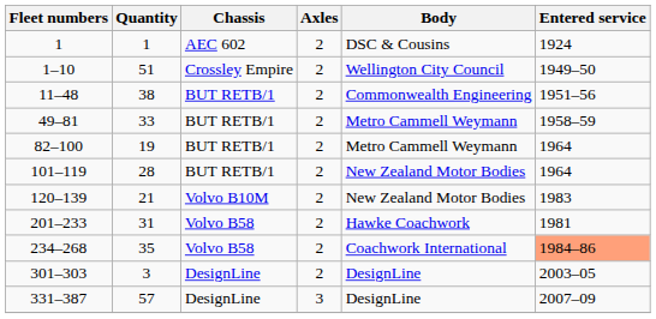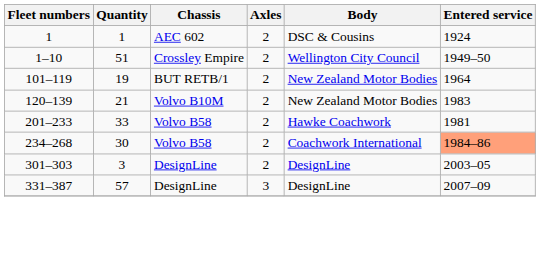- row: 11–48 | 38 | BUT RETB/1 | 2 | Commonwealth Engineering | 1951–56
- row: 49–81 | 33 | BUT RETB/1 | 2 | Metro Cammell Weymann | 1958–59
- row: 82–100 | 19 | BUT RETB/1 | 2 | Metro Cammell Weymann | 1964
101–119 | Quantity: 28 -> 19
201–233 | Quantity: 31 -> 33
234–268 | Quantity: 35 -> 30
